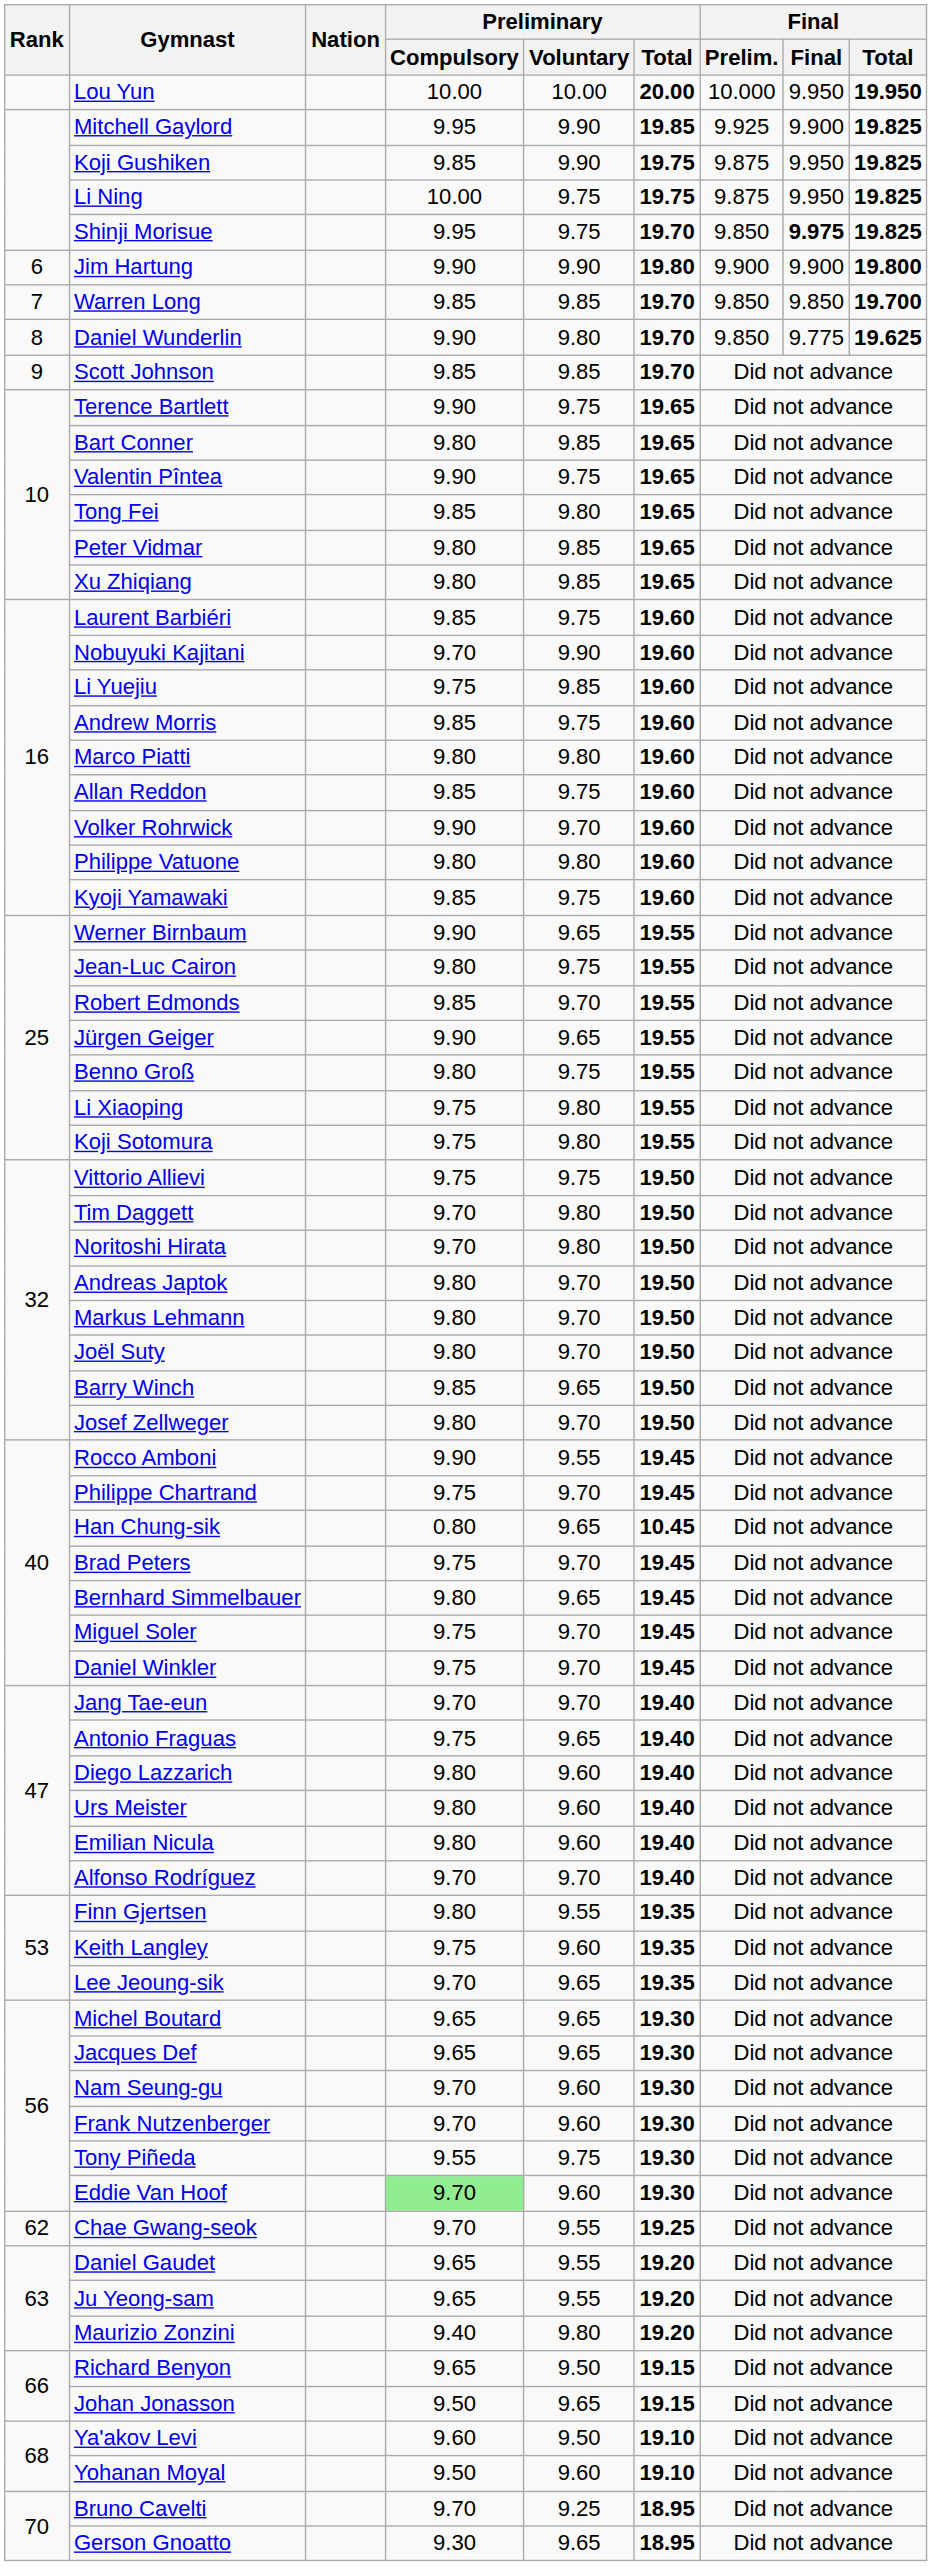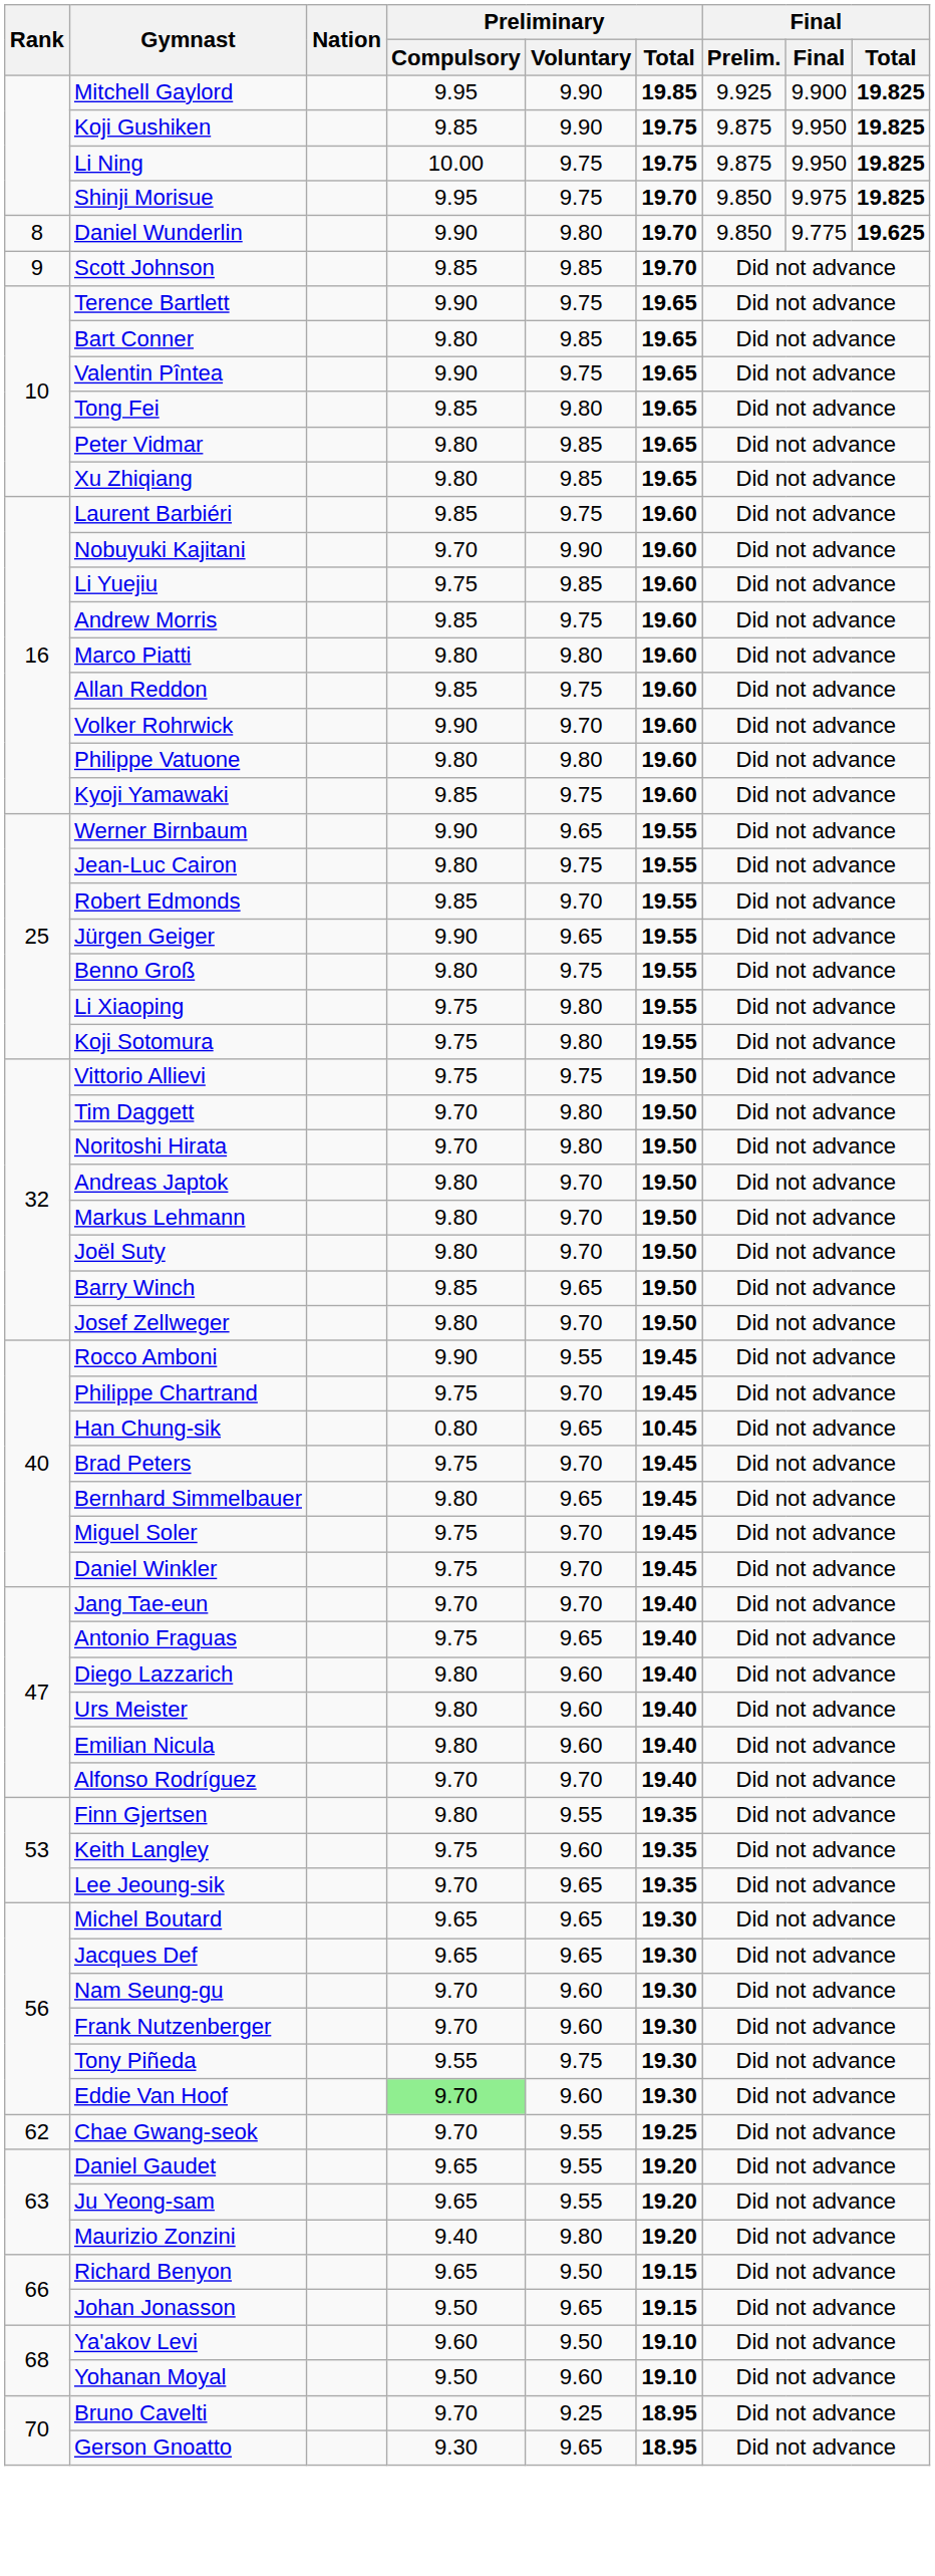- row: Lou Yun | 10.00 | 10.00 | 20.00 | 10.000 | 9.950 | 19.950
Shinji Morisue | Final: bold -> normal
- row: 6 | Jim Hartung | 9.90 | 9.90 | 19.80 | 9.900 | 9.900 | 19.800
- row: 7 | Warren Long | 9.85 | 9.85 | 19.70 | 9.850 | 9.850 | 19.700
